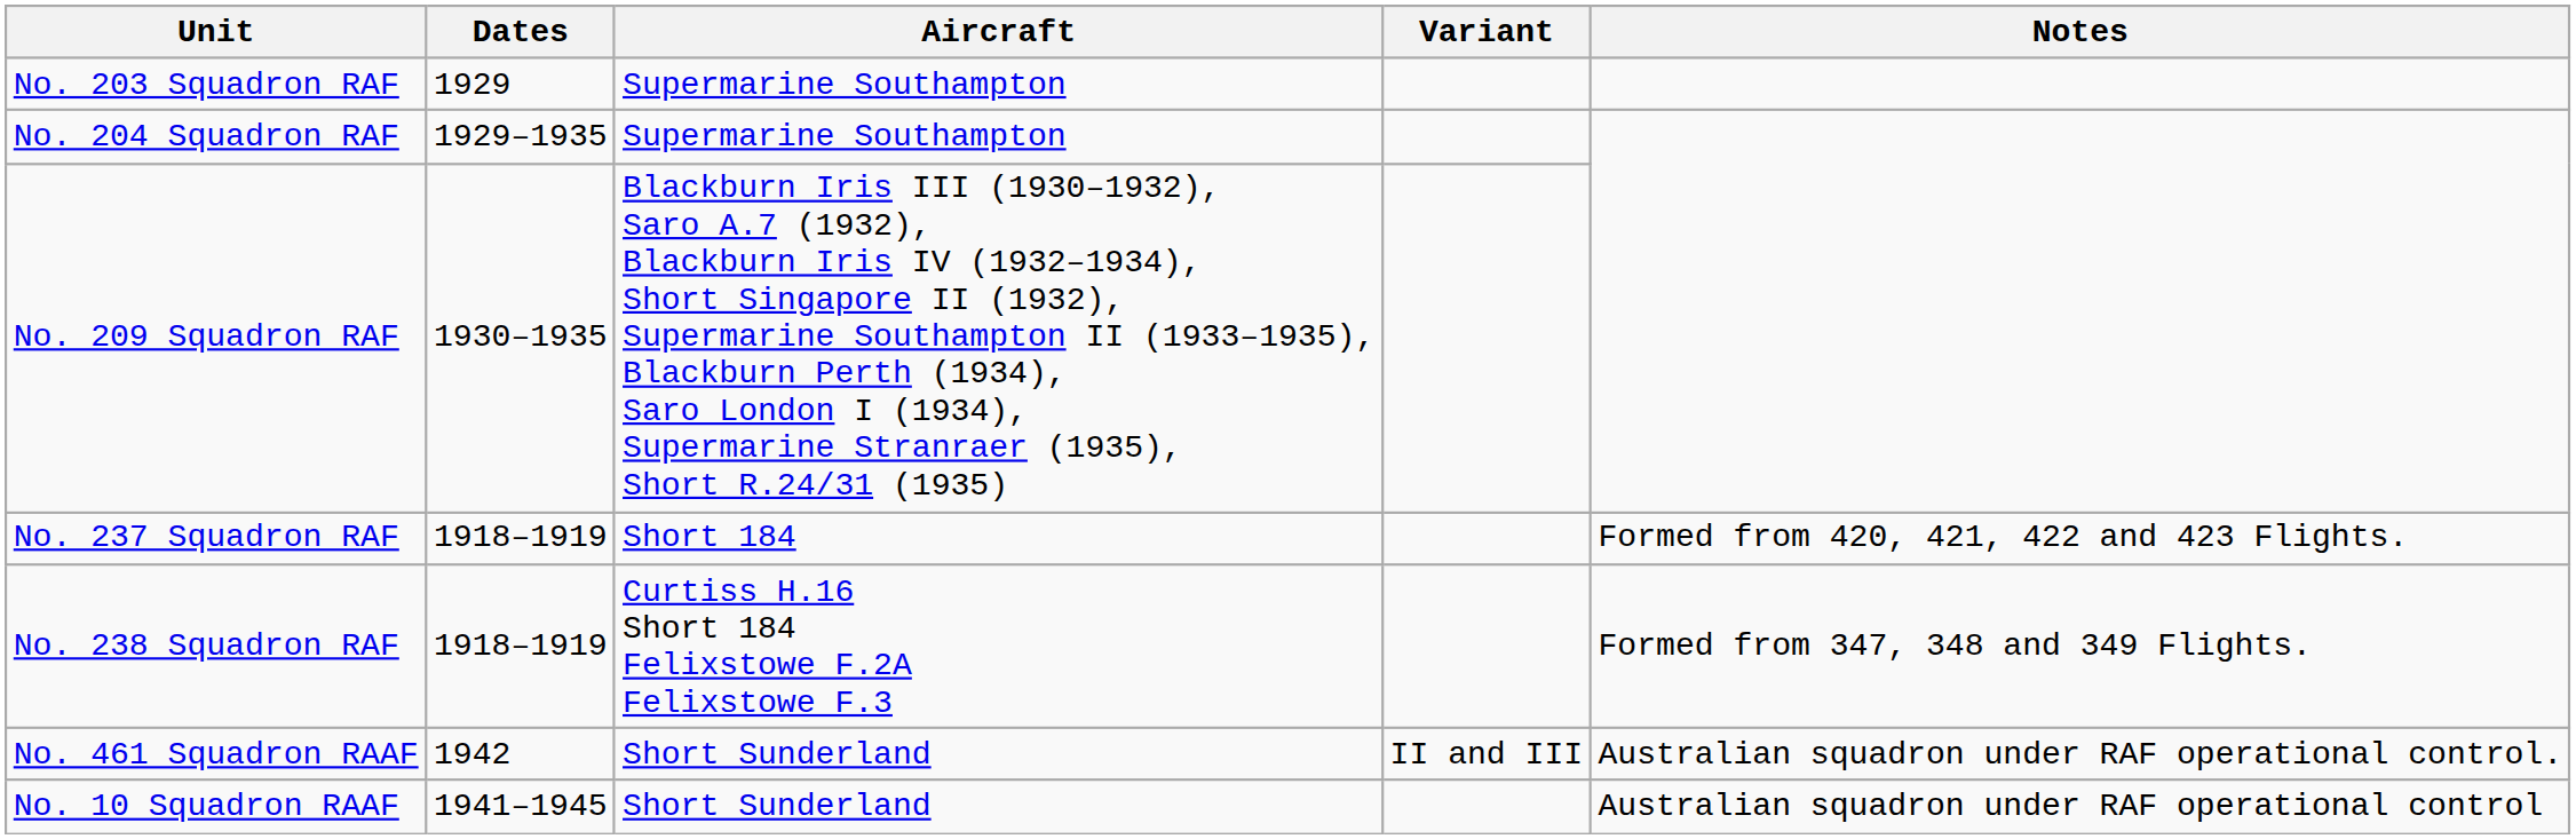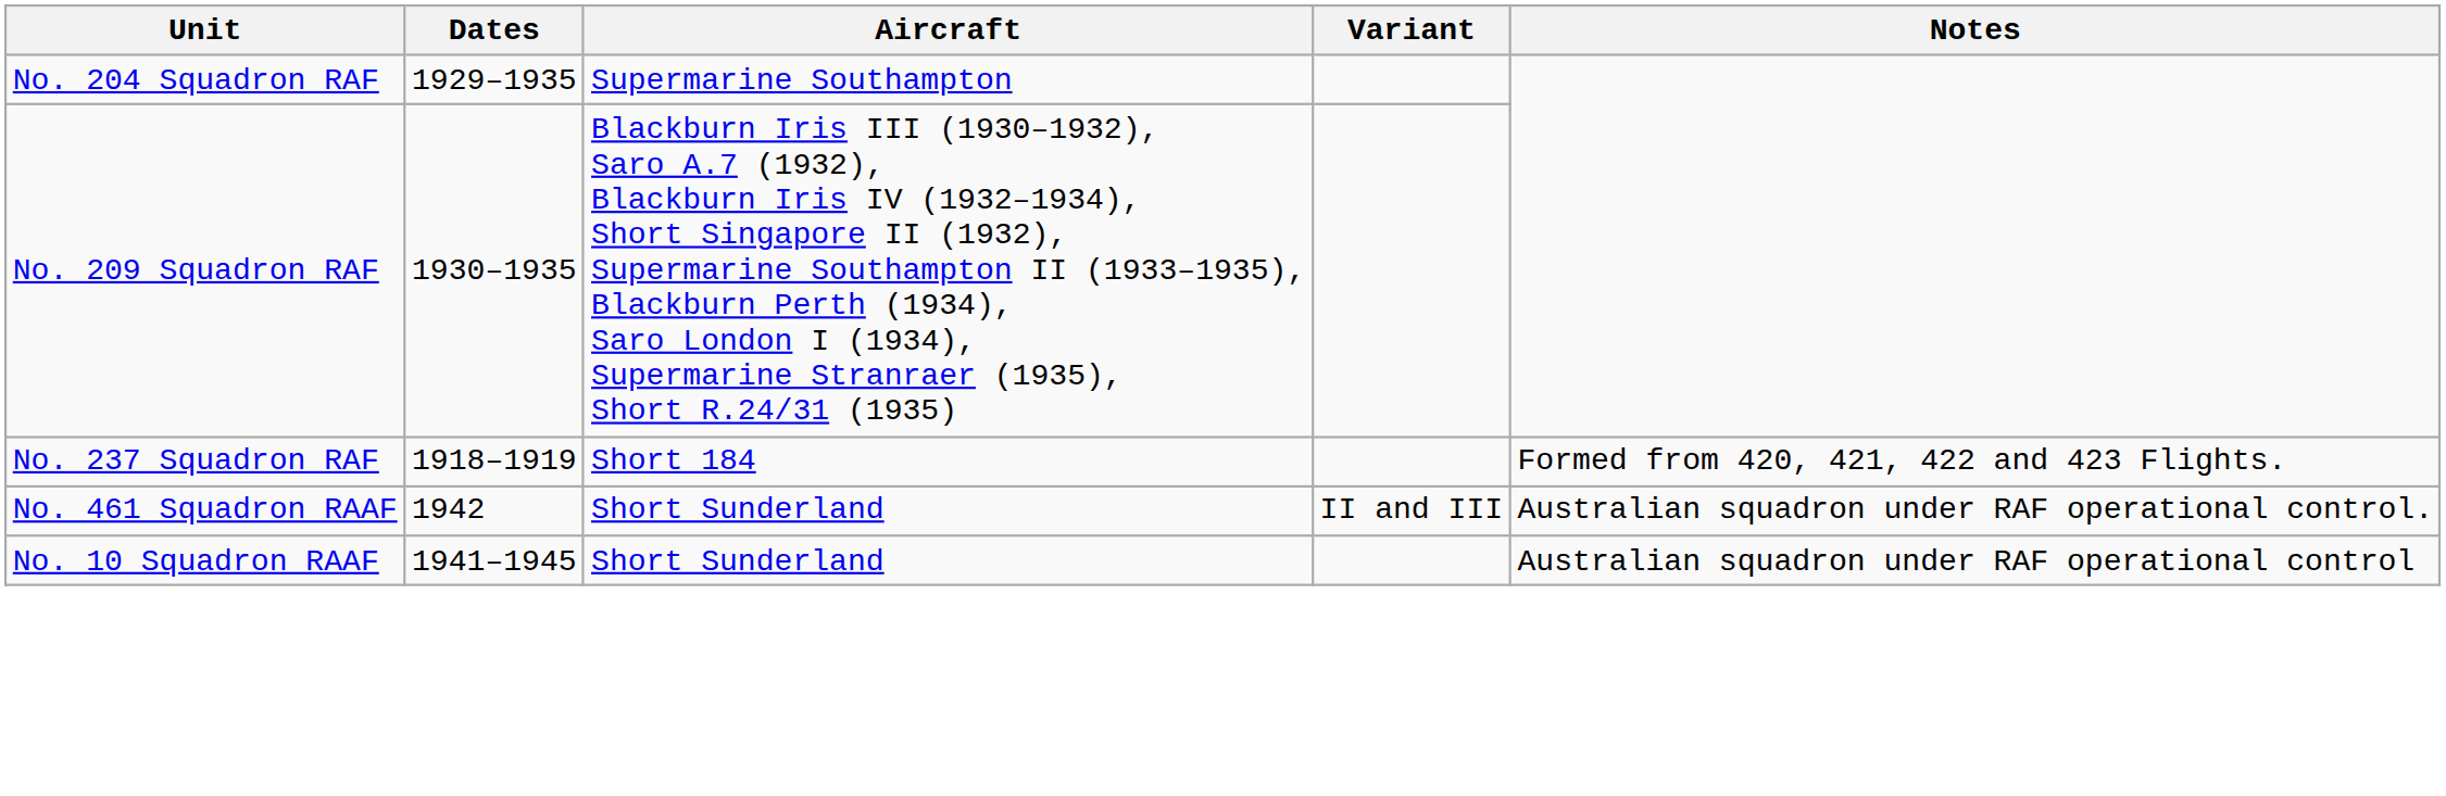- row: No. 203 Squadron RAF | 1929 | Supermarine Southampton
- row: No. 238 Squadron RAF | 1918–1919 | Curtiss H.16 Short 184 Felixstowe F.2A Felixstowe F.3 | Formed from 347, 348 and 349 Flights.
